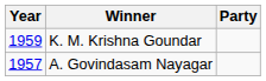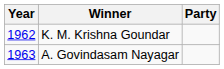K. M. Krishna Goundar | Year: 1959 -> 1962
A. Govindasam Nayagar | Year: 1957 -> 1963
